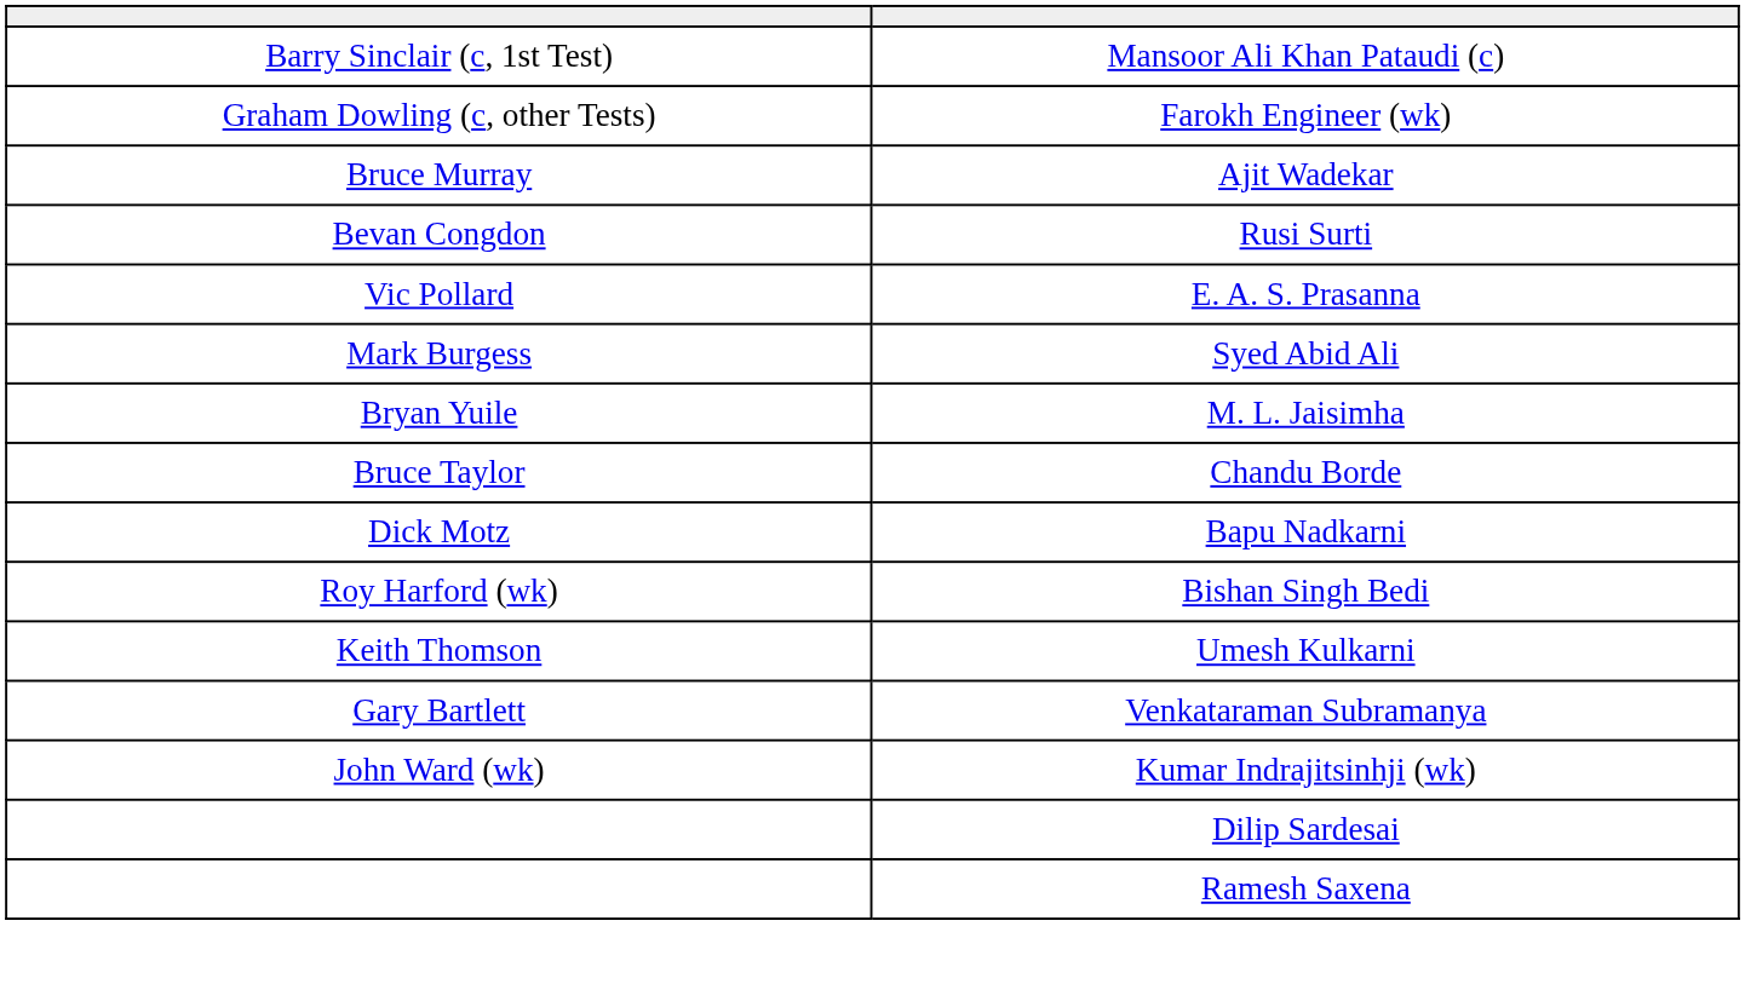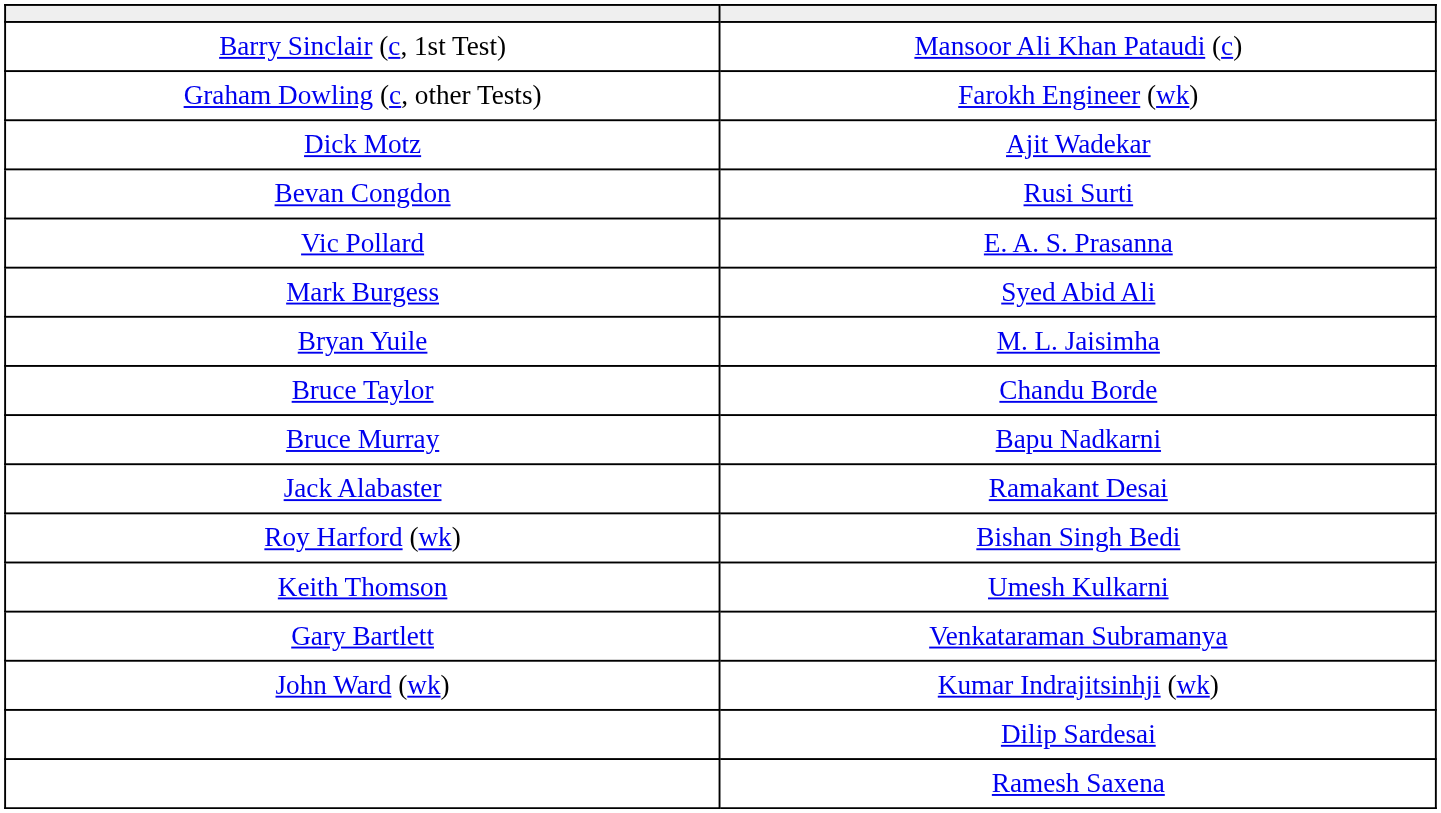Ajit Wadekar | column 1: Bruce Murray -> Dick Motz
Bapu Nadkarni | column 1: Dick Motz -> Bruce Murray
+ row: Jack Alabaster | Ramakant Desai
